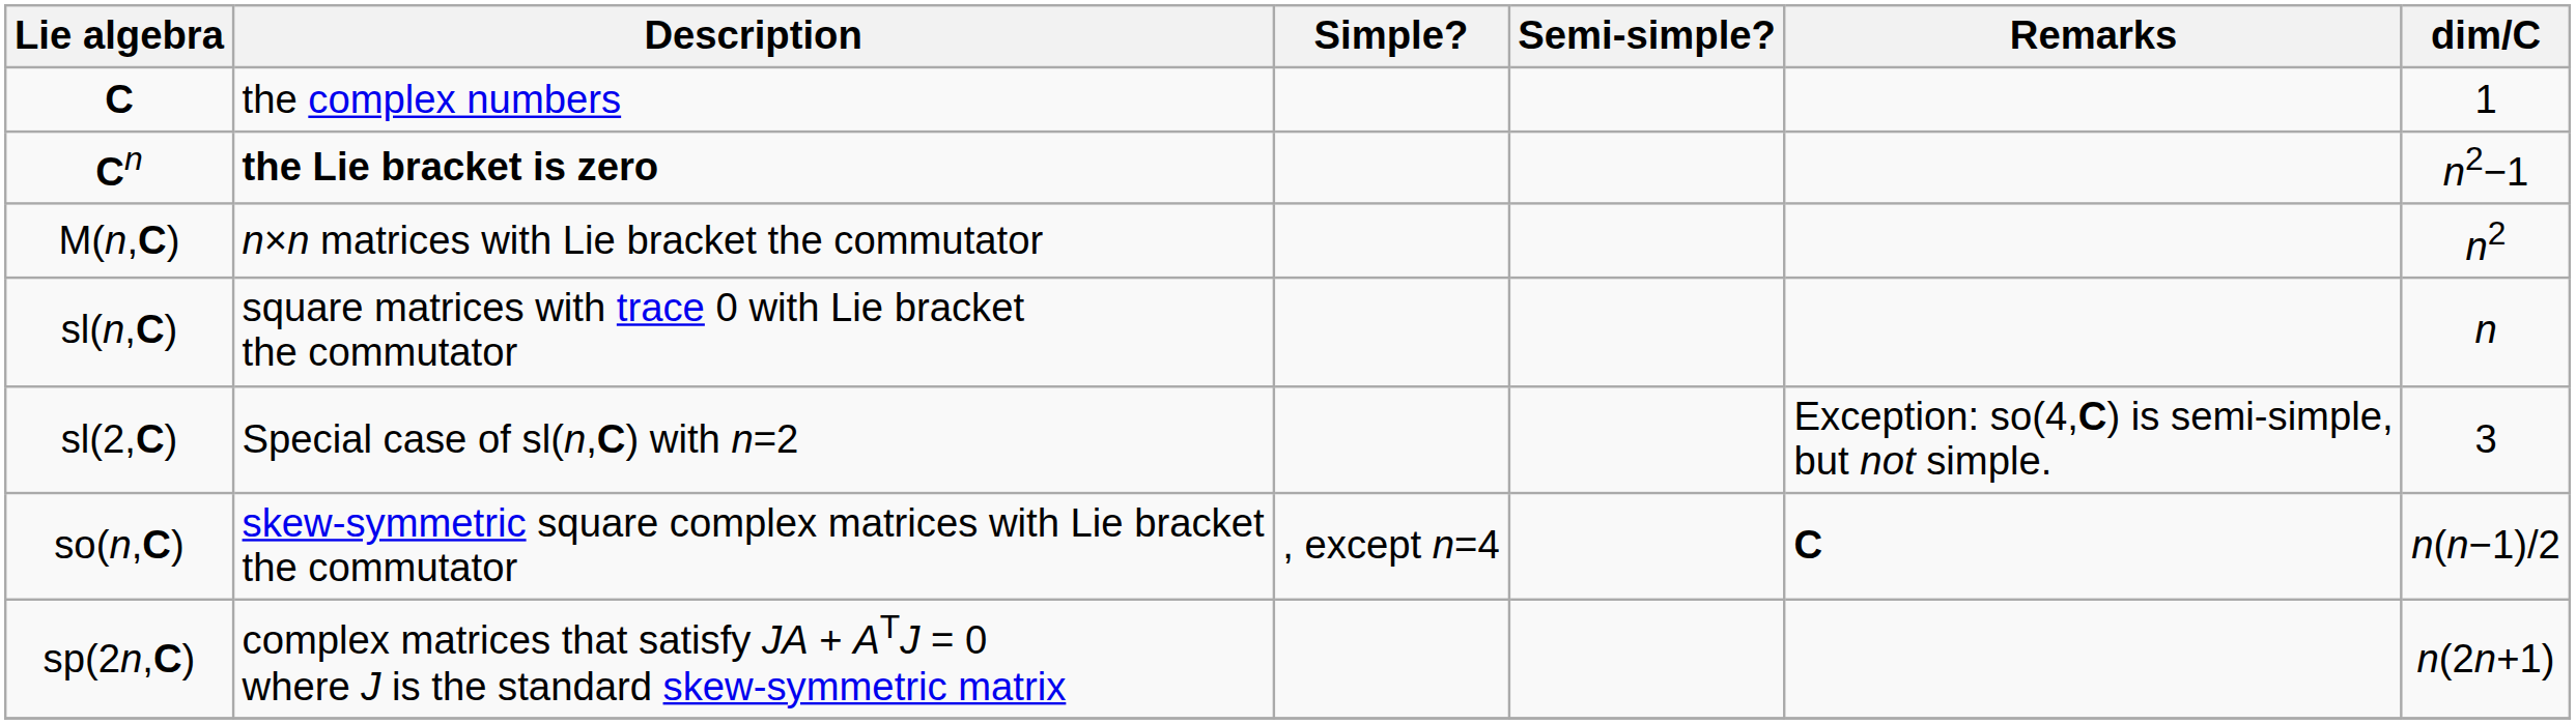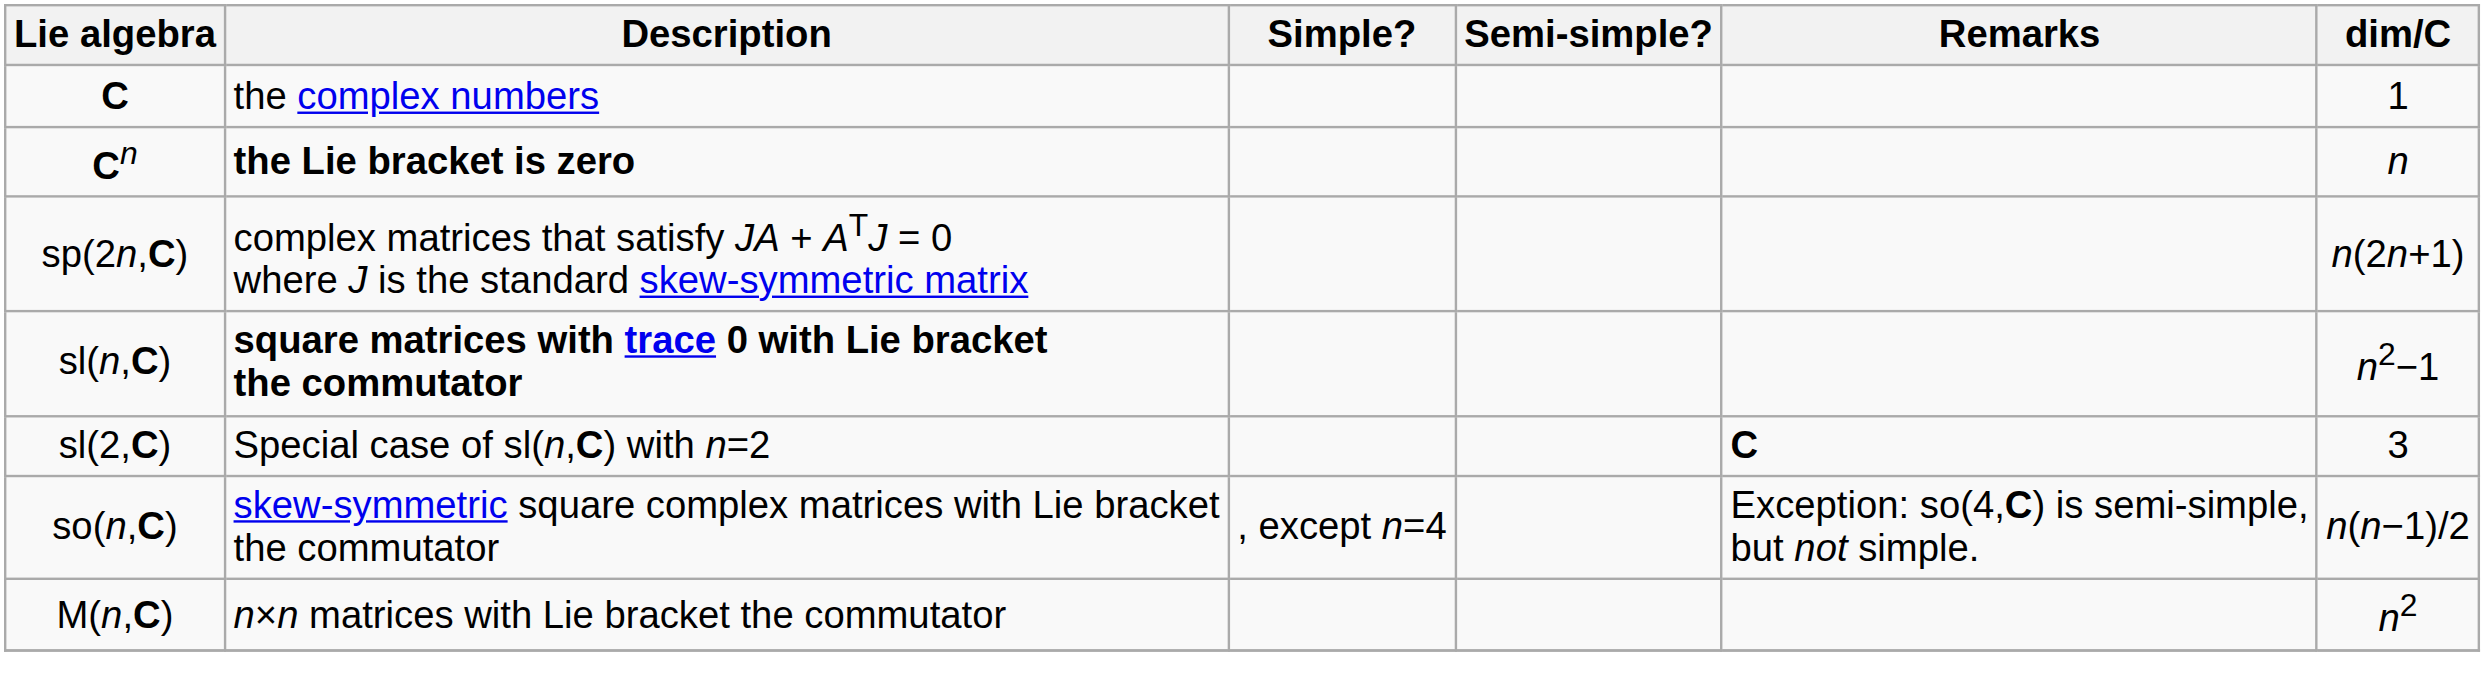Cn | dim/C: n2−1 -> n
rows swapped: M(n,C) <-> sp(2n,C)
sl(n,C) | Description: normal -> bold
sl(n,C) | dim/C: n -> n2−1
sl(2,C) | Remarks: Exception: so(4,C) is semi-simple, but not simple. -> C
so(n,C) | Remarks: C -> Exception: so(4,C) is semi-simple, but not simple.
